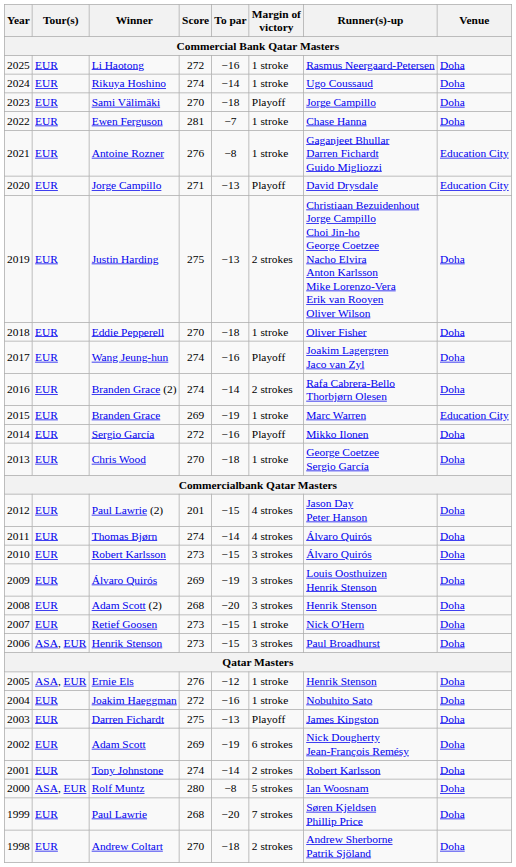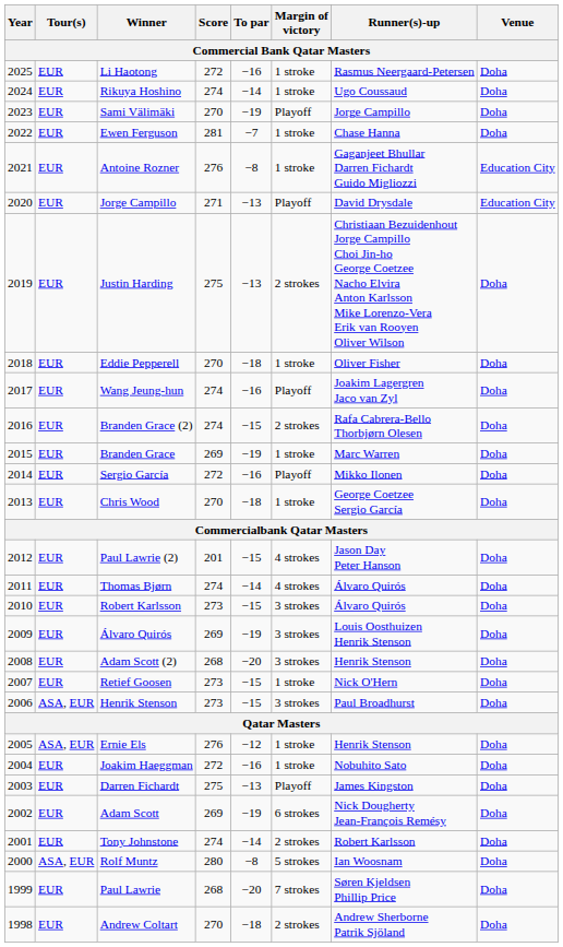Sami Välimäki | To par: −18 -> −19
Branden Grace (2) | To par: −14 -> −15
Branden Grace | Venue: Education City -> Doha
